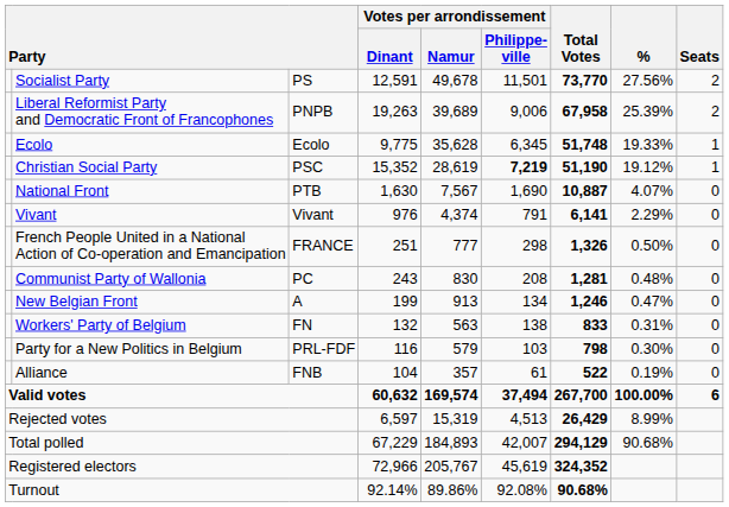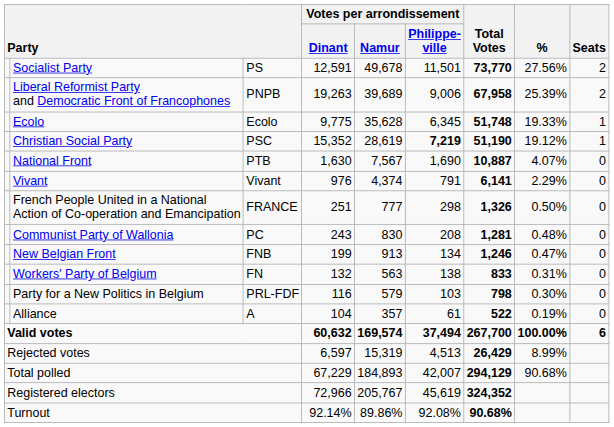New Belgian Front | column 3: A -> FNB
Alliance | column 3: FNB -> A
